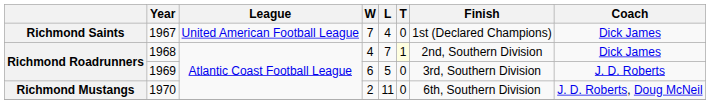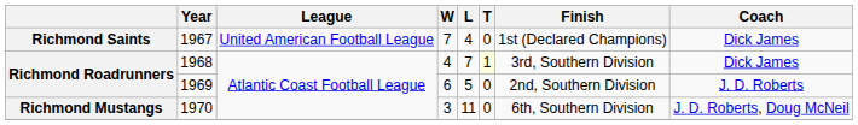1968 | Finish: 2nd, Southern Division -> 3rd, Southern Division
1969 | Finish: 3rd, Southern Division -> 2nd, Southern Division
1970 | W: 2 -> 3
